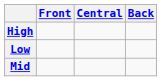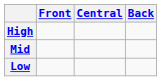rows swapped: Mid <-> Low
